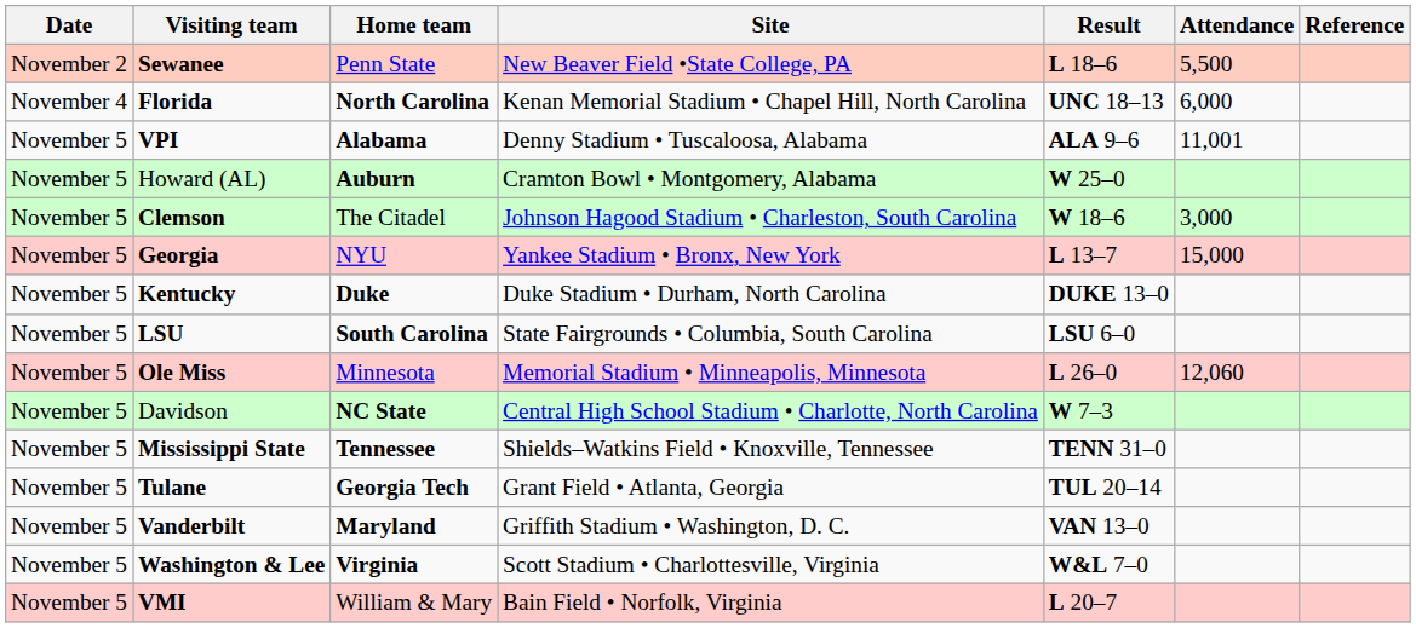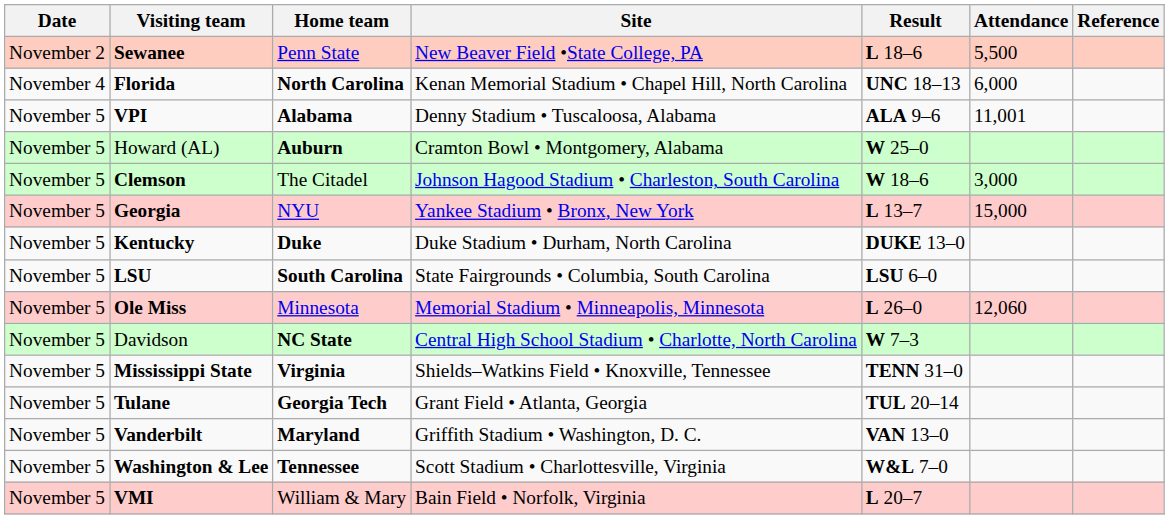Mississippi State | Home team: Tennessee -> Virginia
Washington & Lee | Home team: Virginia -> Tennessee
